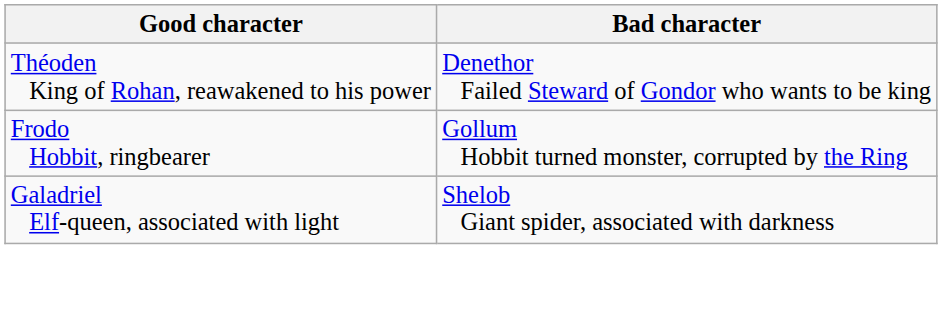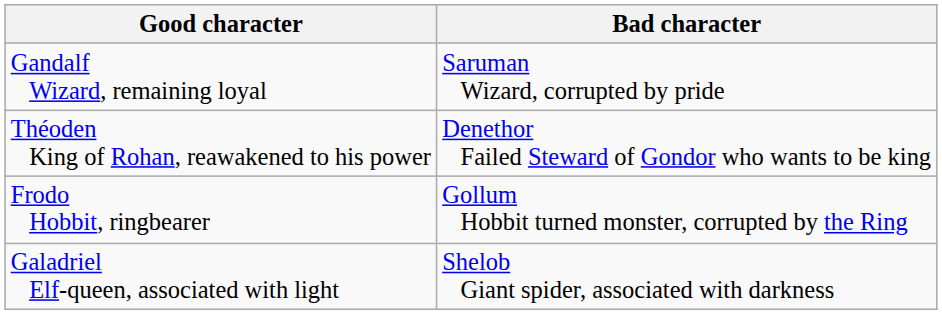+ row: Gandalf Wizard, remaining loyal | Saruman Wizard, corrupted by pride
